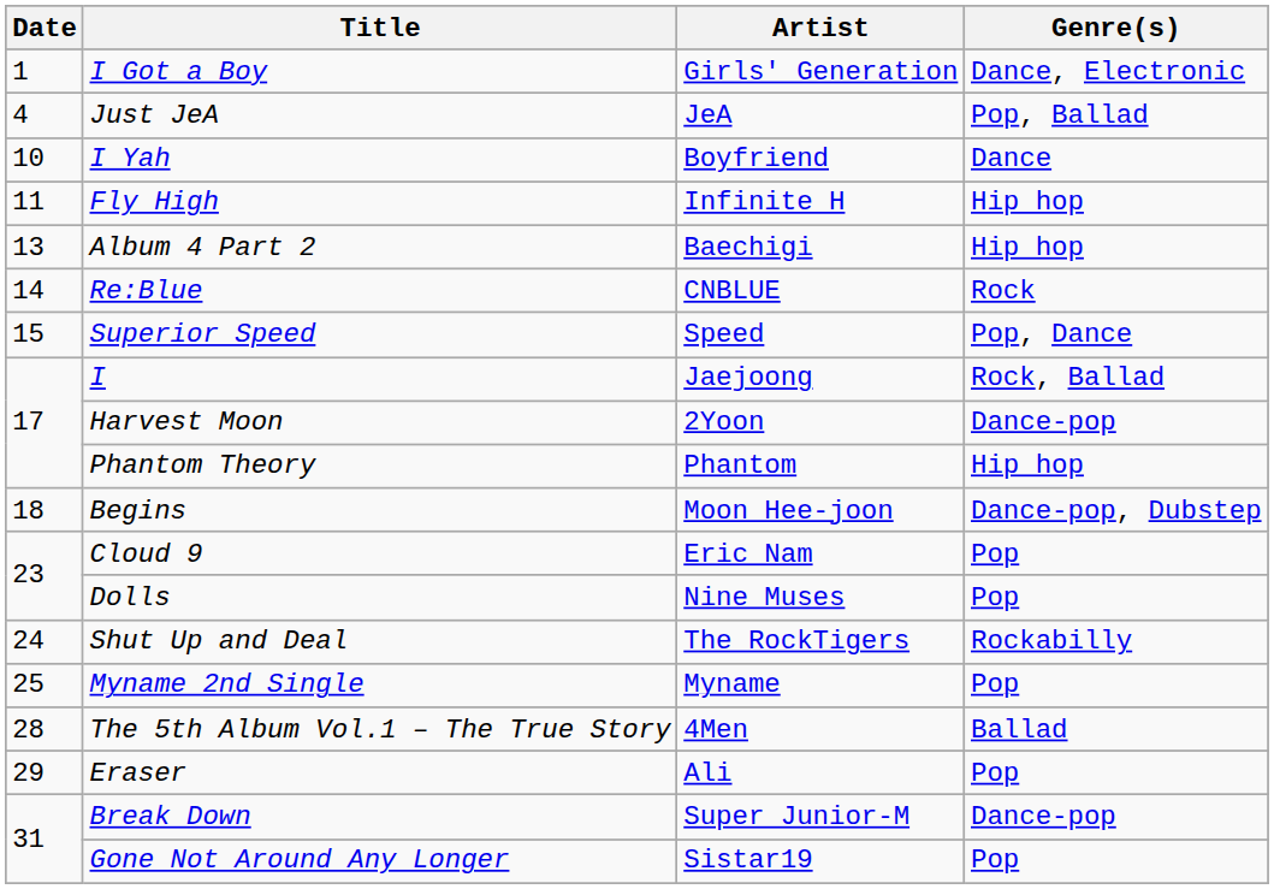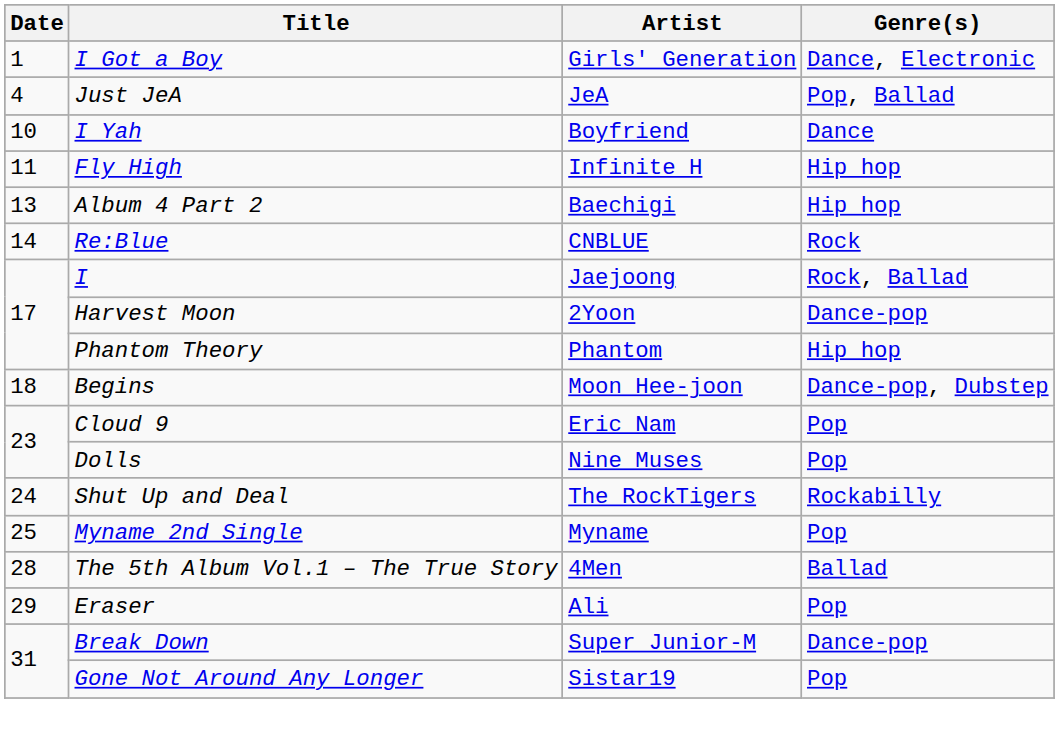- row: 15 | Superior Speed | Speed | Pop, Dance
